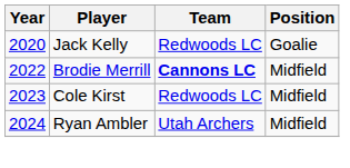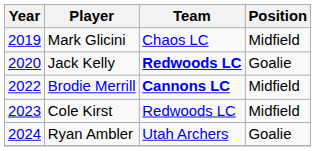+ row: 2019 | Mark Glicini | Chaos LC | Midfield
Jack Kelly | Team: normal -> bold
Ryan Ambler | Position: Midfield -> Goalie
